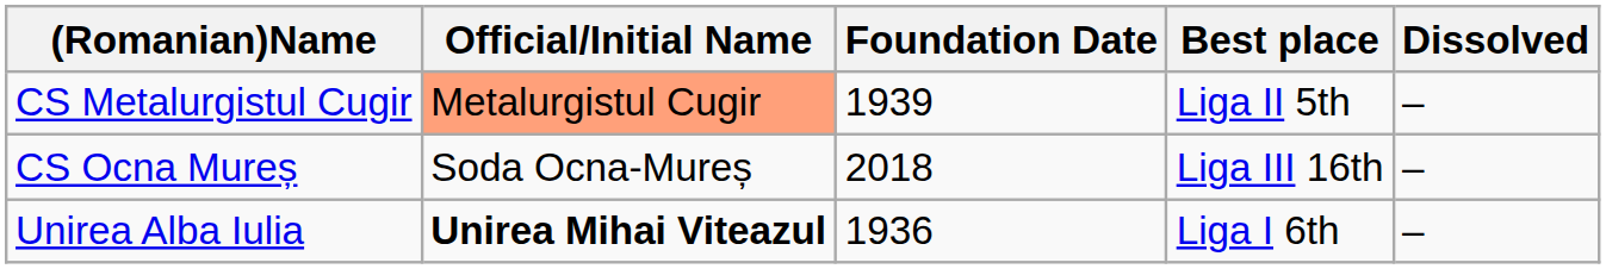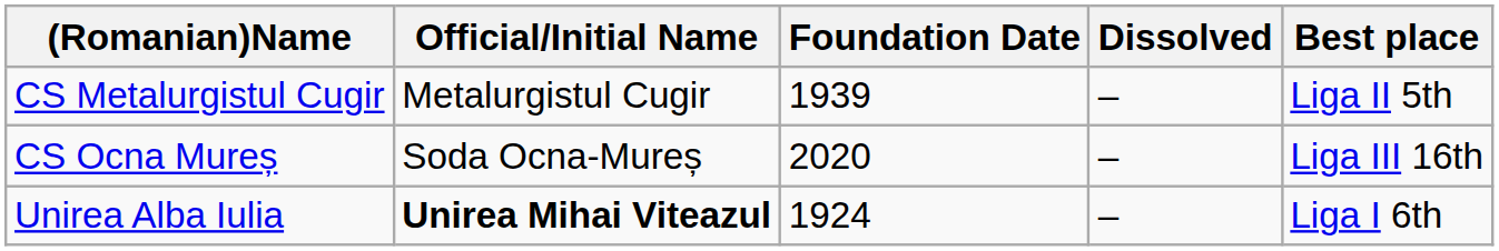columns swapped: Dissolved <-> Best place
CS Metalurgistul Cugir | Official/Initial Name: lightsalmon background -> no background
CS Ocna Mureș | Foundation Date: 2018 -> 2020
Unirea Alba Iulia | Foundation Date: 1936 -> 1924
